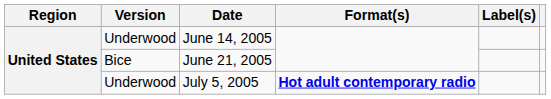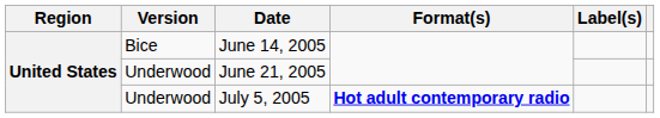June 14, 2005 | Version: Underwood -> Bice
June 21, 2005 | Version: Bice -> Underwood
